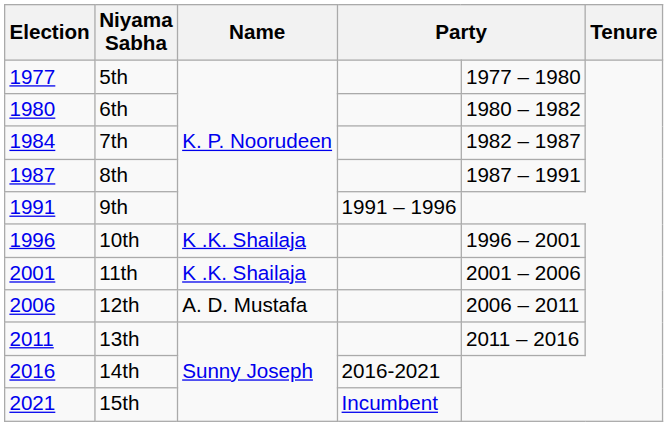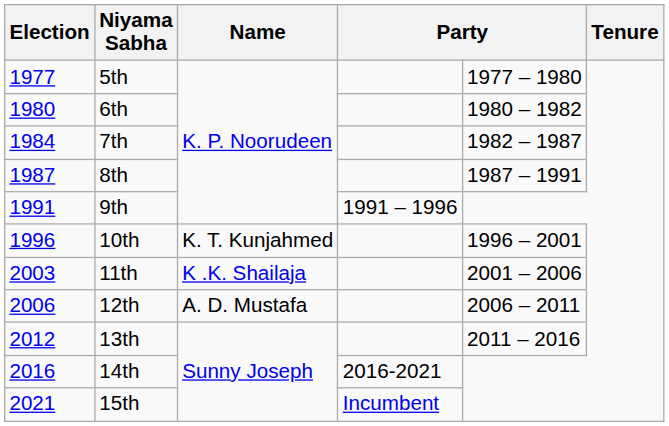10th | Name: K .K. Shailaja -> K. T. Kunjahmed
11th | Election: 2001 -> 2003
13th | Election: 2011 -> 2012
